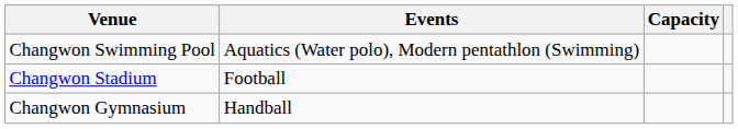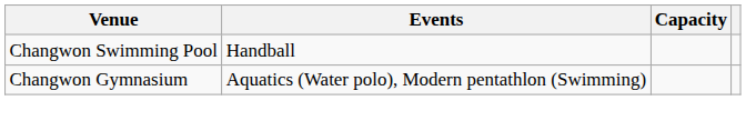Changwon Swimming Pool | Events: Aquatics (Water polo), Modern pentathlon (Swimming) -> Handball
- row: Changwon Stadium | Football
Changwon Gymnasium | Events: Handball -> Aquatics (Water polo), Modern pentathlon (Swimming)
